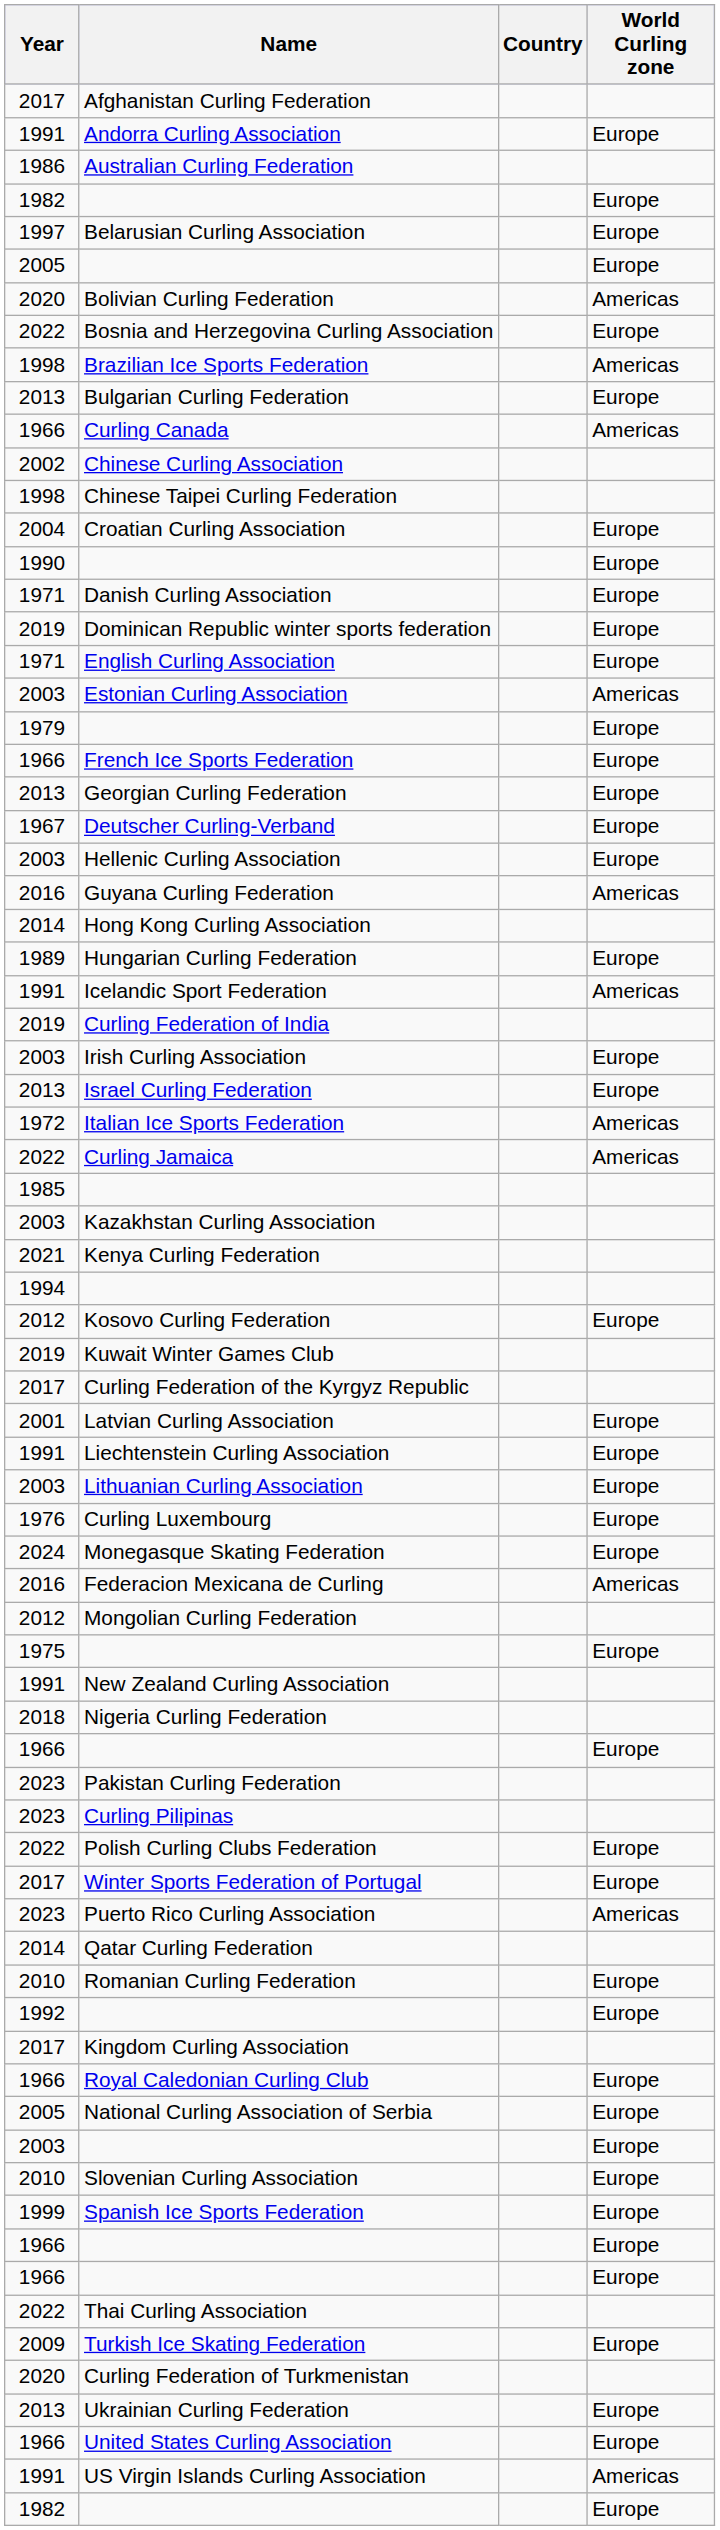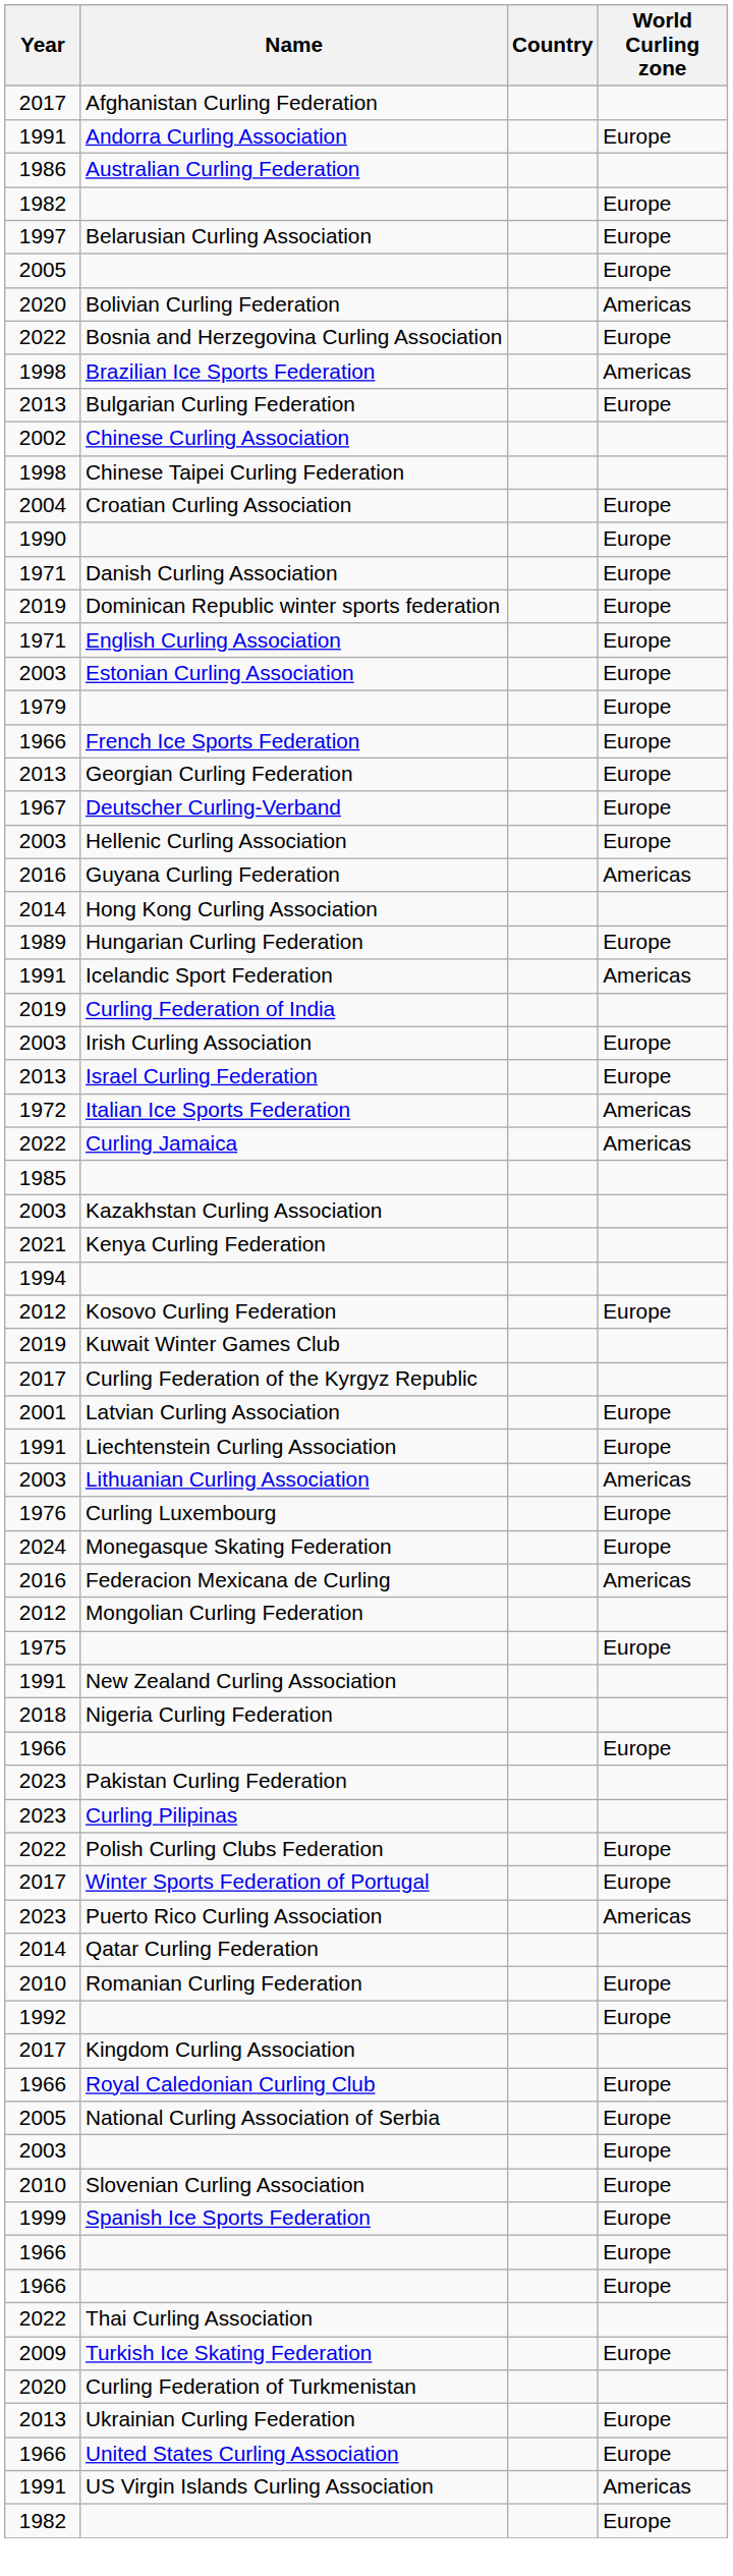- row: 1966 | Curling Canada | Americas
Estonian Curling Association | World Curling zone: Americas -> Europe
Lithuanian Curling Association | World Curling zone: Europe -> Americas
